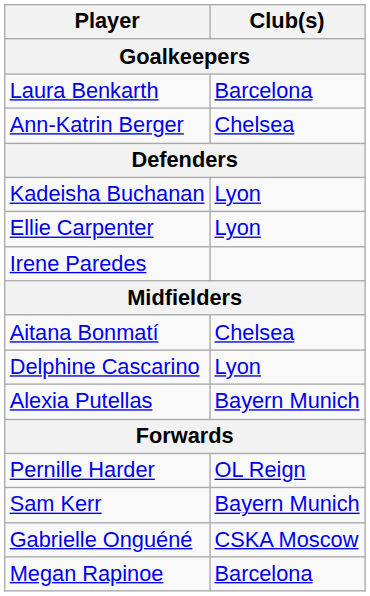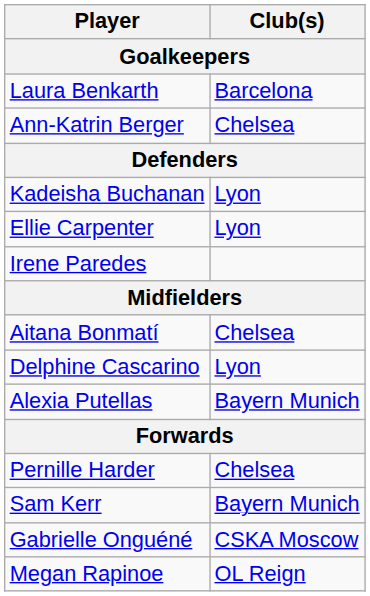Pernille Harder | Club(s): OL Reign -> Chelsea
Megan Rapinoe | Club(s): Barcelona -> OL Reign
